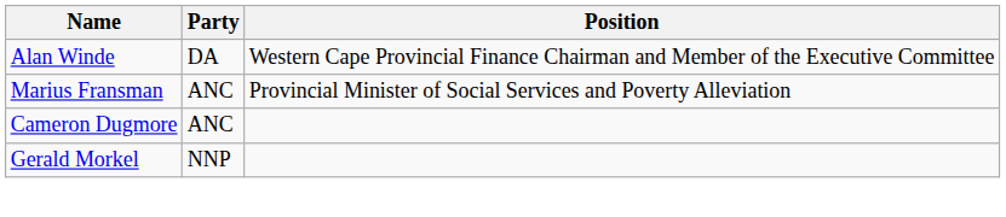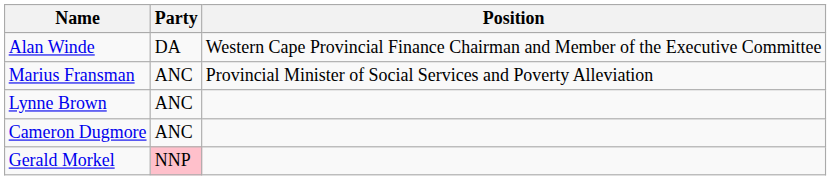+ row: Lynne Brown | ANC
Gerald Morkel | Party: no background -> pink background
